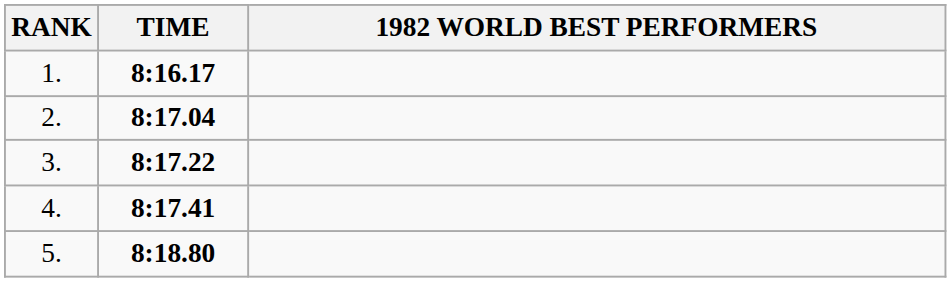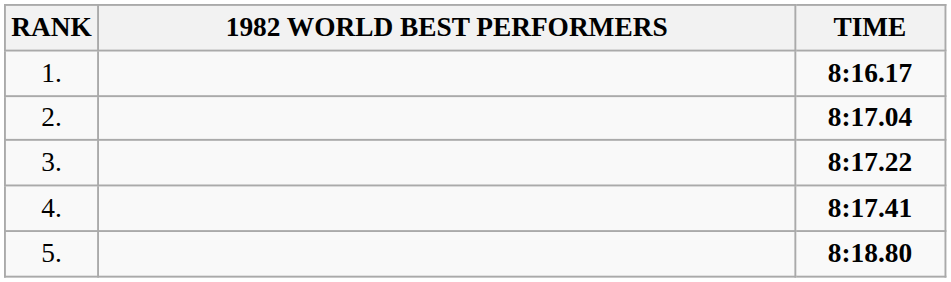columns swapped: 1982 WORLD BEST PERFORMERS <-> TIME
